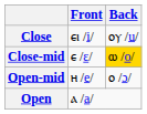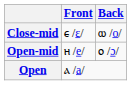- row: Close | ⲉⲓ /i/ | ⲟⲩ /u/
Close-mid | Back: gold background -> no background
